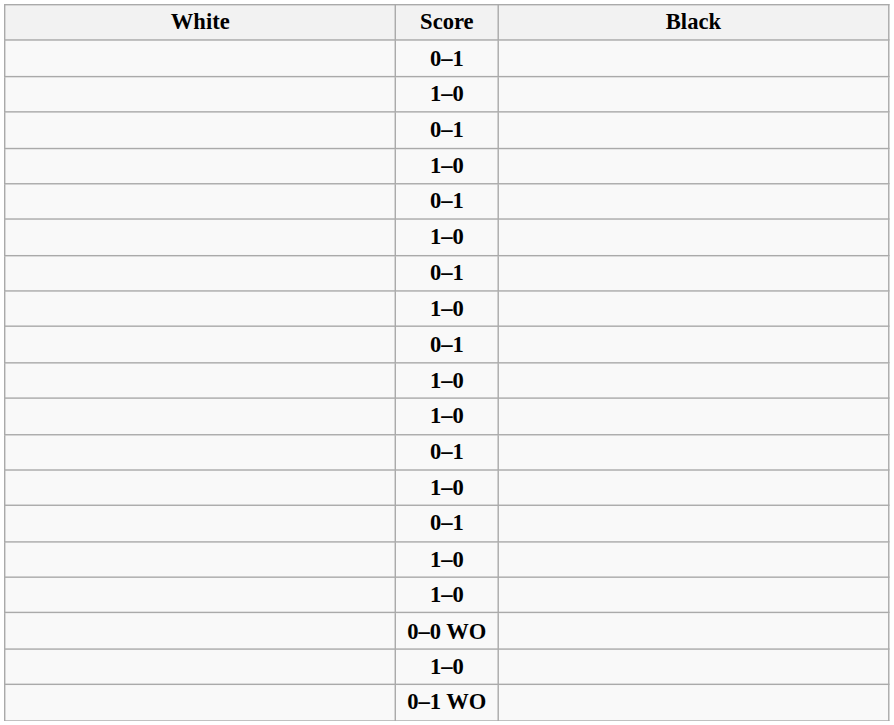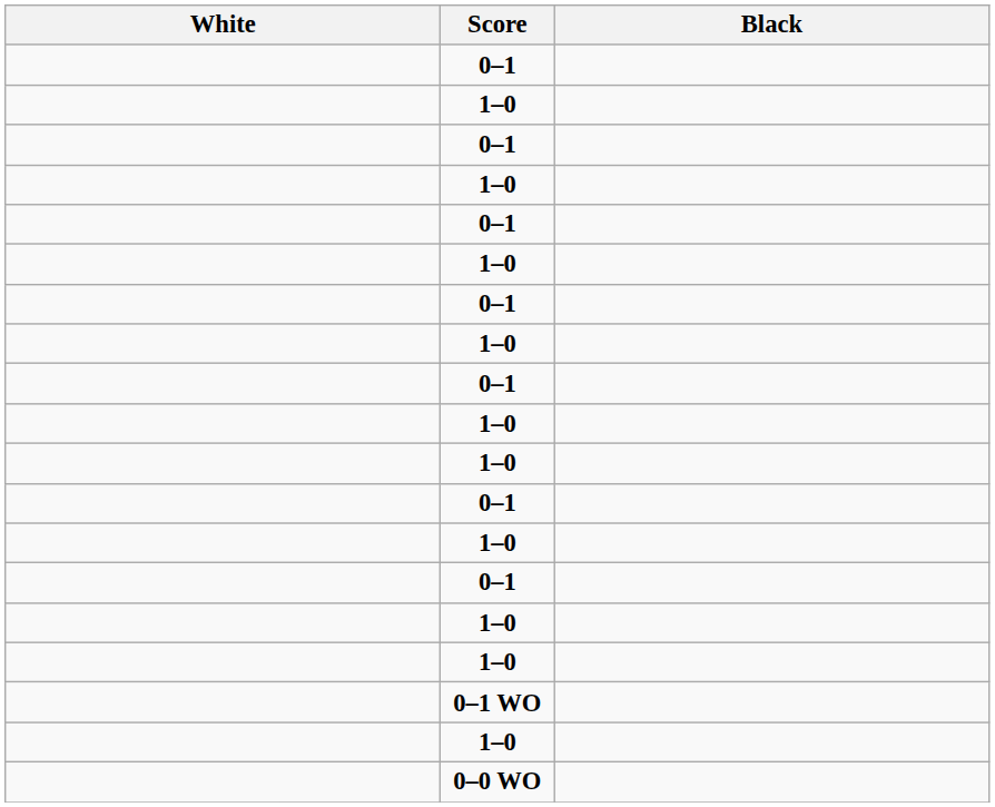rows swapped: 0–1 WO <-> 0–0 WO
